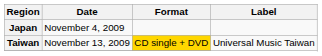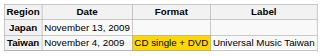Japan | Date: November 4, 2009 -> November 13, 2009
Taiwan | Date: November 13, 2009 -> November 4, 2009
